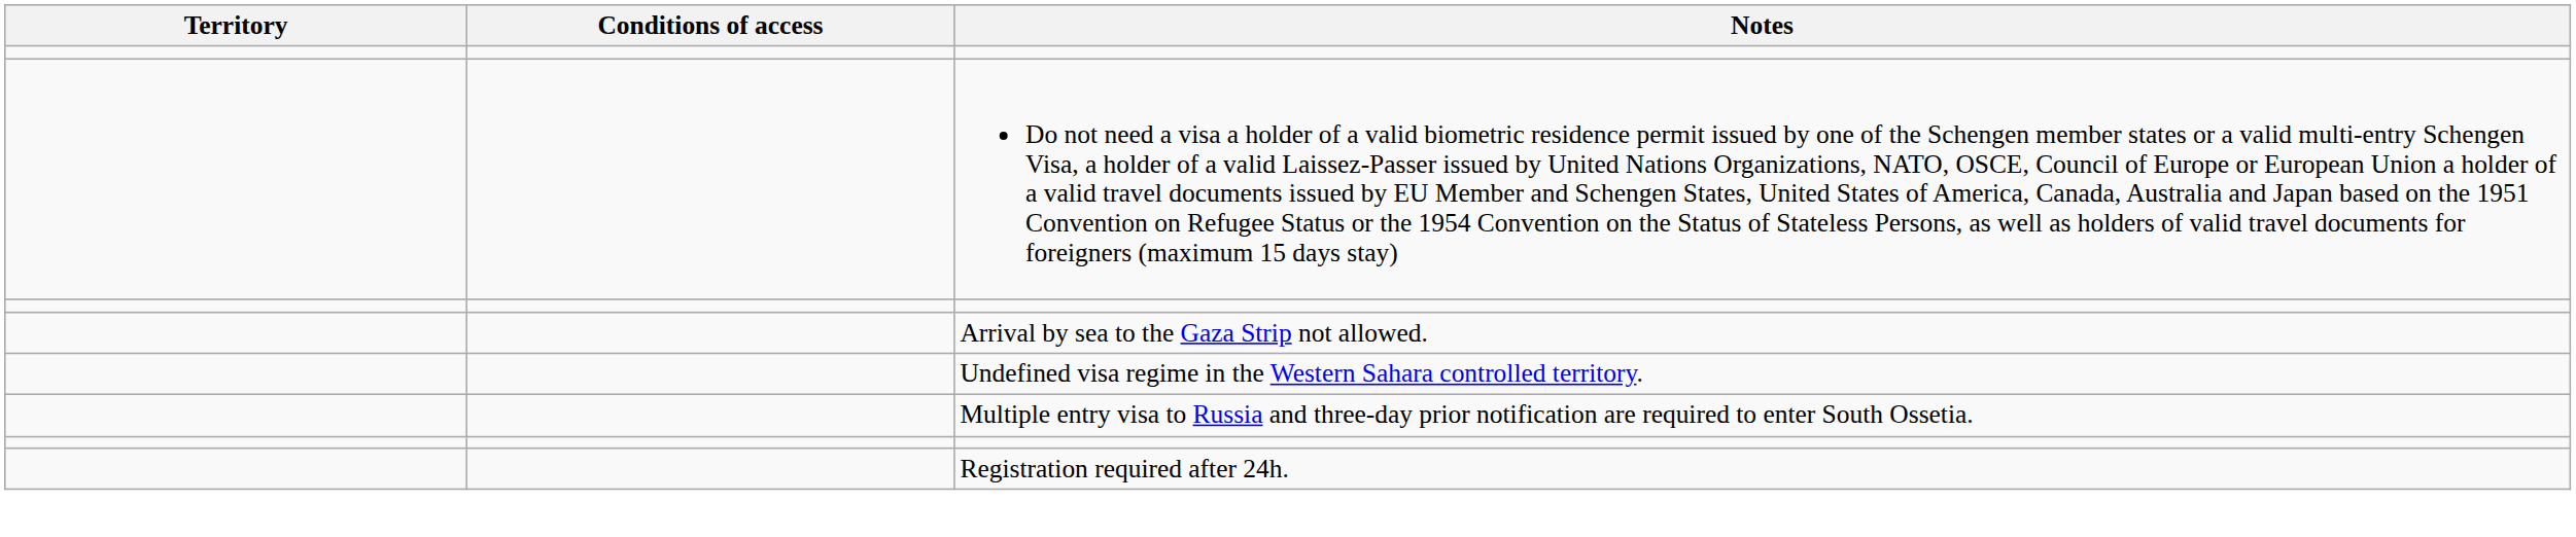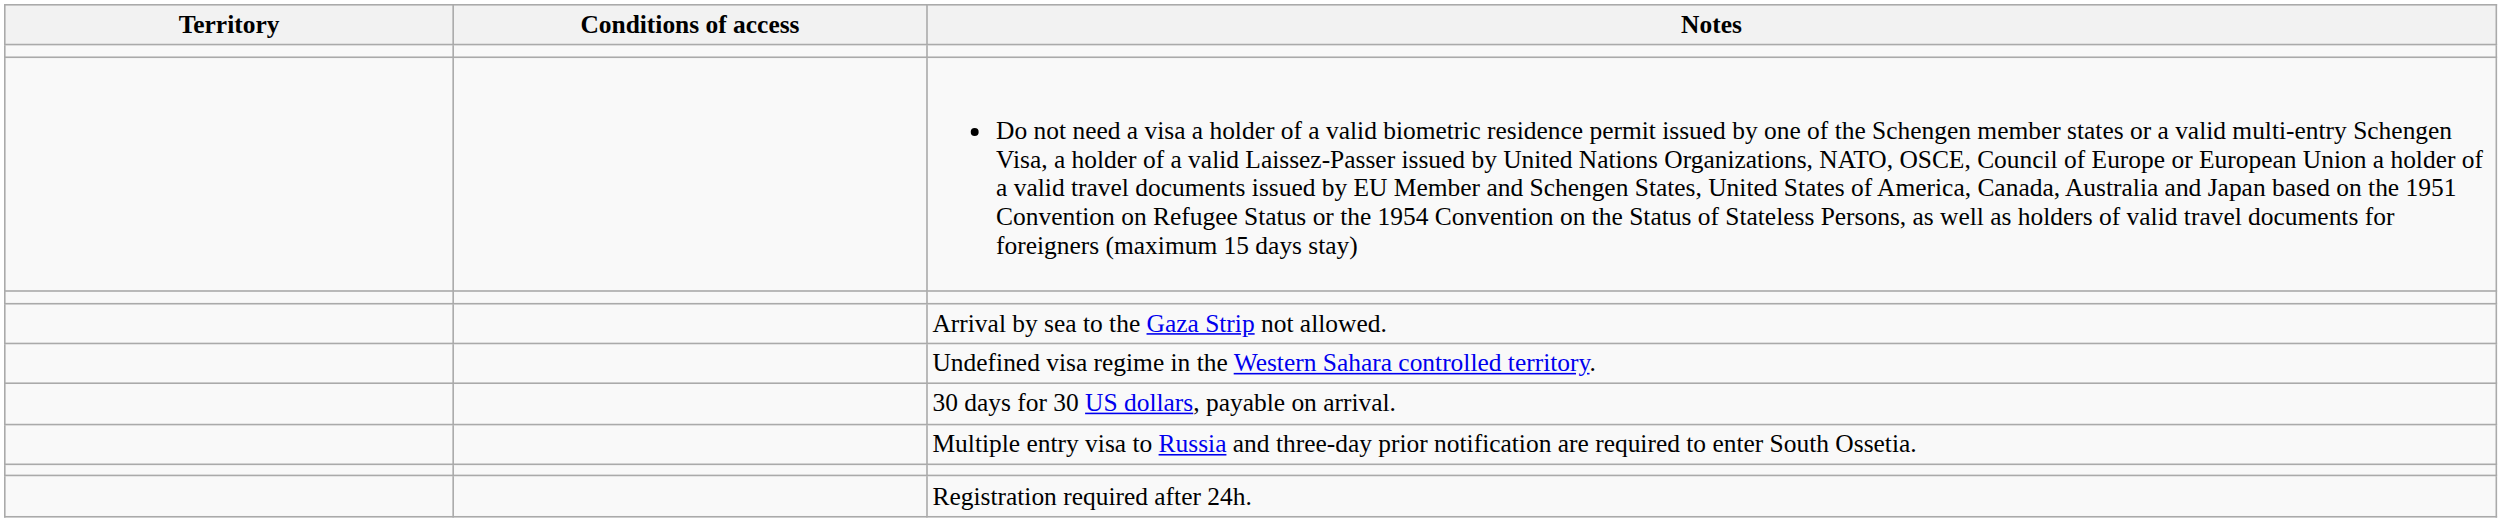+ row: 30 days for 30 US dollars, payable on arrival.
